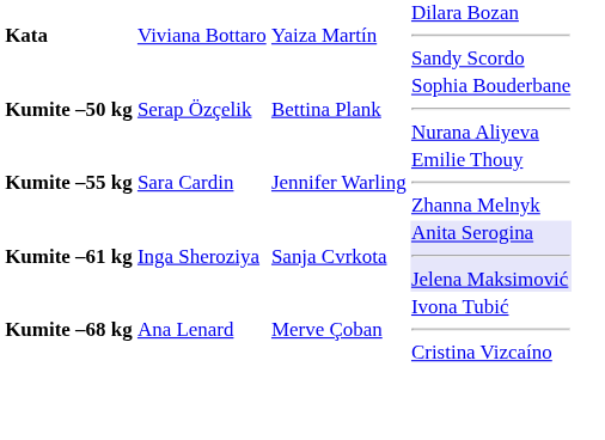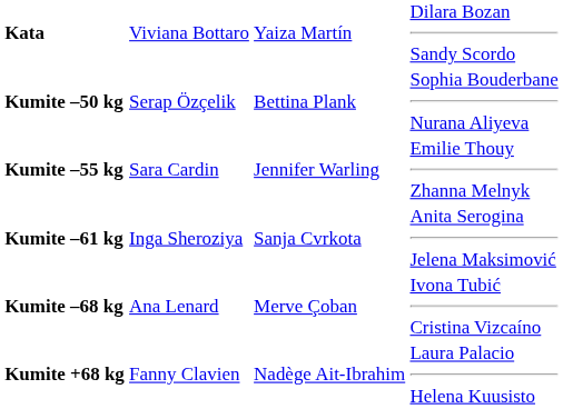Kumite –61 kg | column 4: lavender background -> no background
+ row: Kumite +68 kg | Fanny Clavien | Nadège Ait-Ibrahim | Laura Palacio Helena Kuusisto
